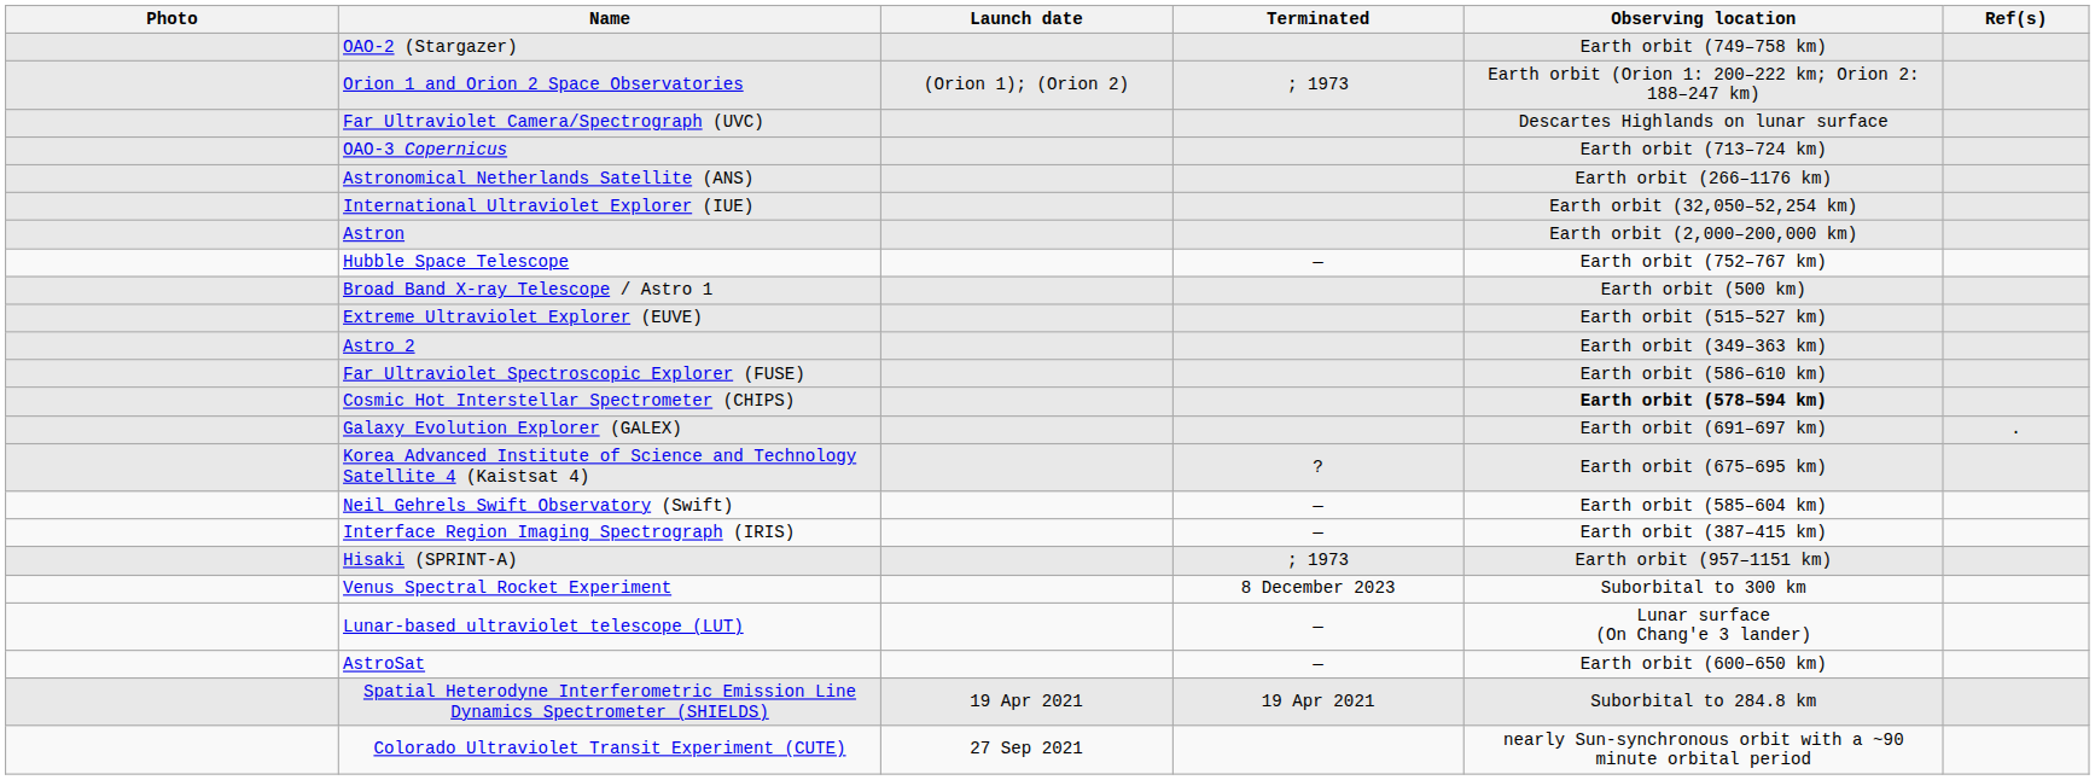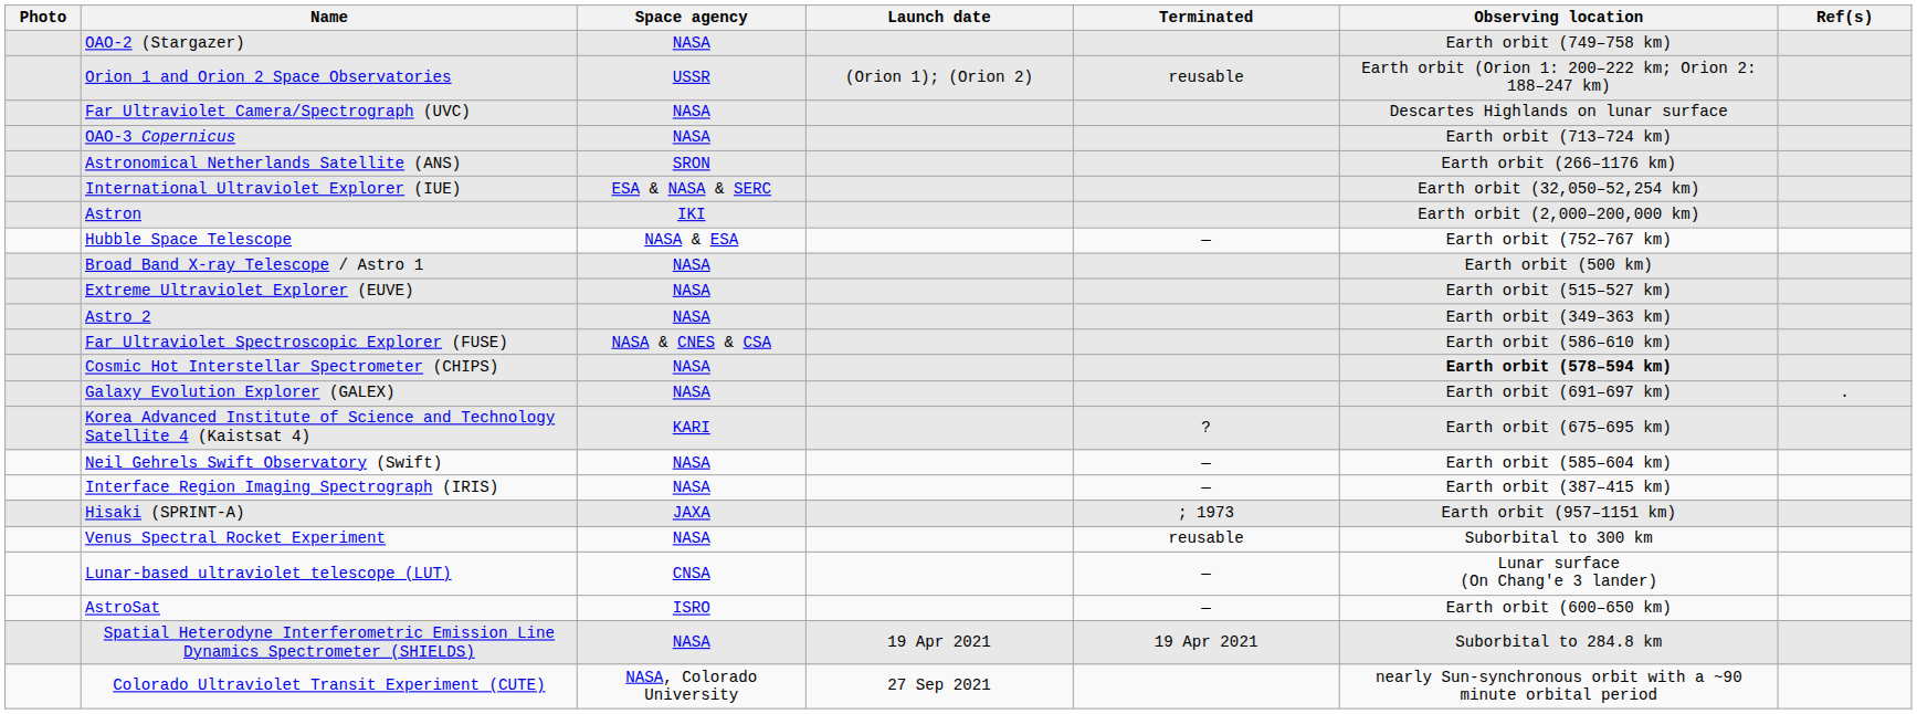+ column: Space agency | NASA | USSR | NASA | NASA | SRON | ESA & NASA & SERC | IKI | NASA & ESA | NASA | NASA | NASA | NASA & CNES & CSA | NASA | NASA | KARI | NASA | NASA | JAXA | NASA | CNSA | ISRO | NASA | NASA, Colorado University
Orion 1 and Orion 2 Space Observatories | Terminated: ; 1973 -> reusable
Venus Spectral Rocket Experiment | Terminated: 8 December 2023 -> reusable
